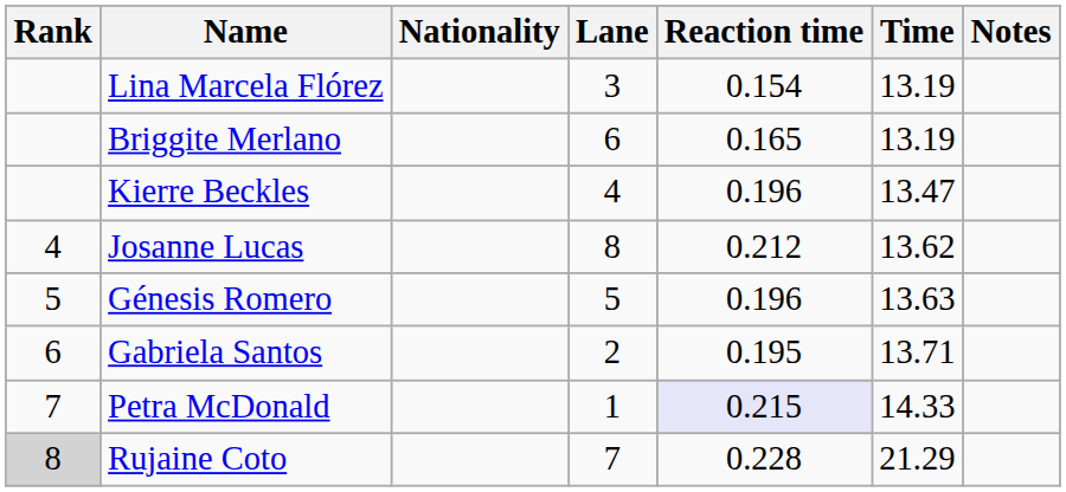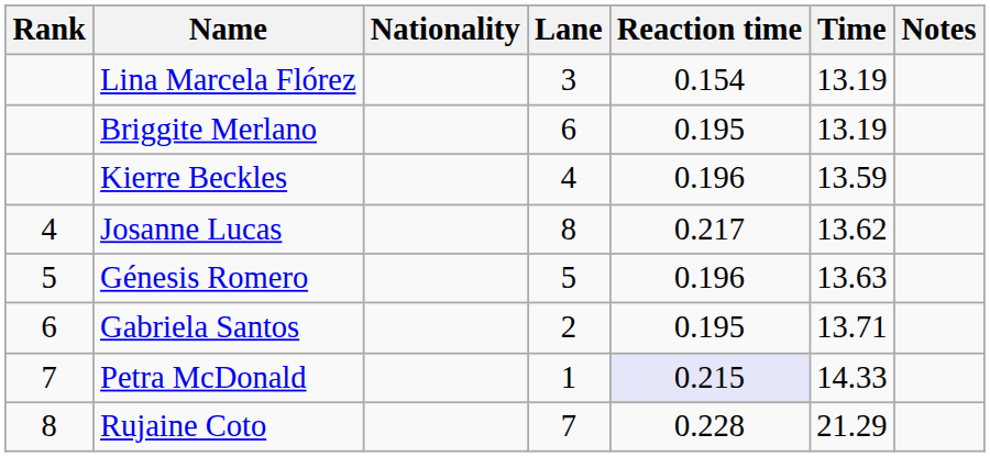Briggite Merlano | Reaction time: 0.165 -> 0.195
Kierre Beckles | Time: 13.47 -> 13.59
Josanne Lucas | Reaction time: 0.212 -> 0.217
Rujaine Coto | Rank: lightgrey background -> no background
